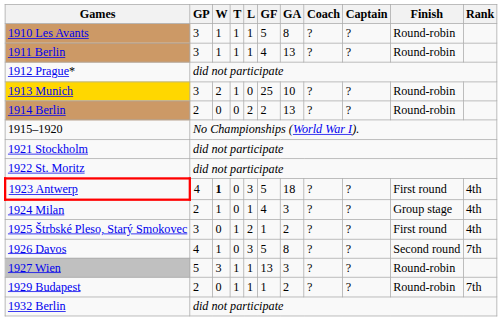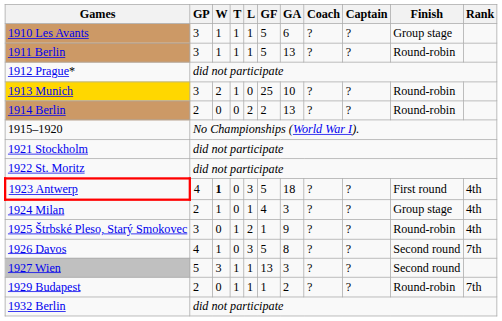1910 Les Avants | GA: 8 -> 6
1910 Les Avants | Finish: Round-robin -> Group stage
1911 Berlin | GF: 4 -> 5
1925 Štrbské Pleso, Starý Smokovec | GA: 2 -> 9
1925 Štrbské Pleso, Starý Smokovec | Finish: First round -> Round-robin
1927 Wien | Finish: Round-robin -> Second round
